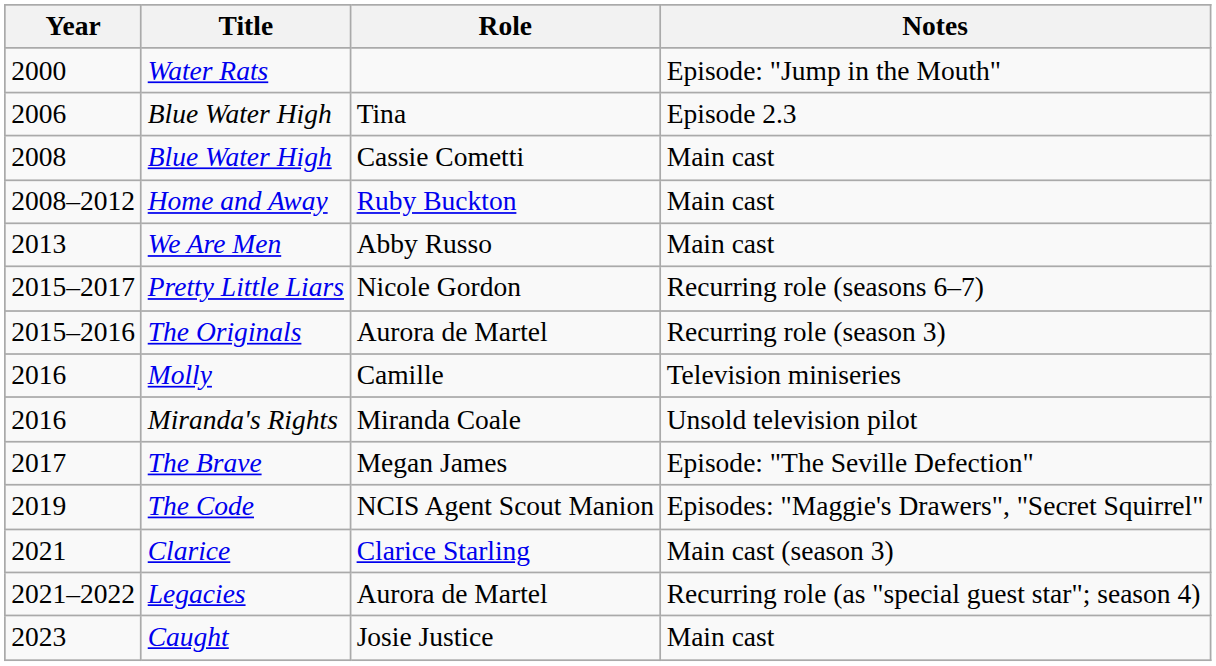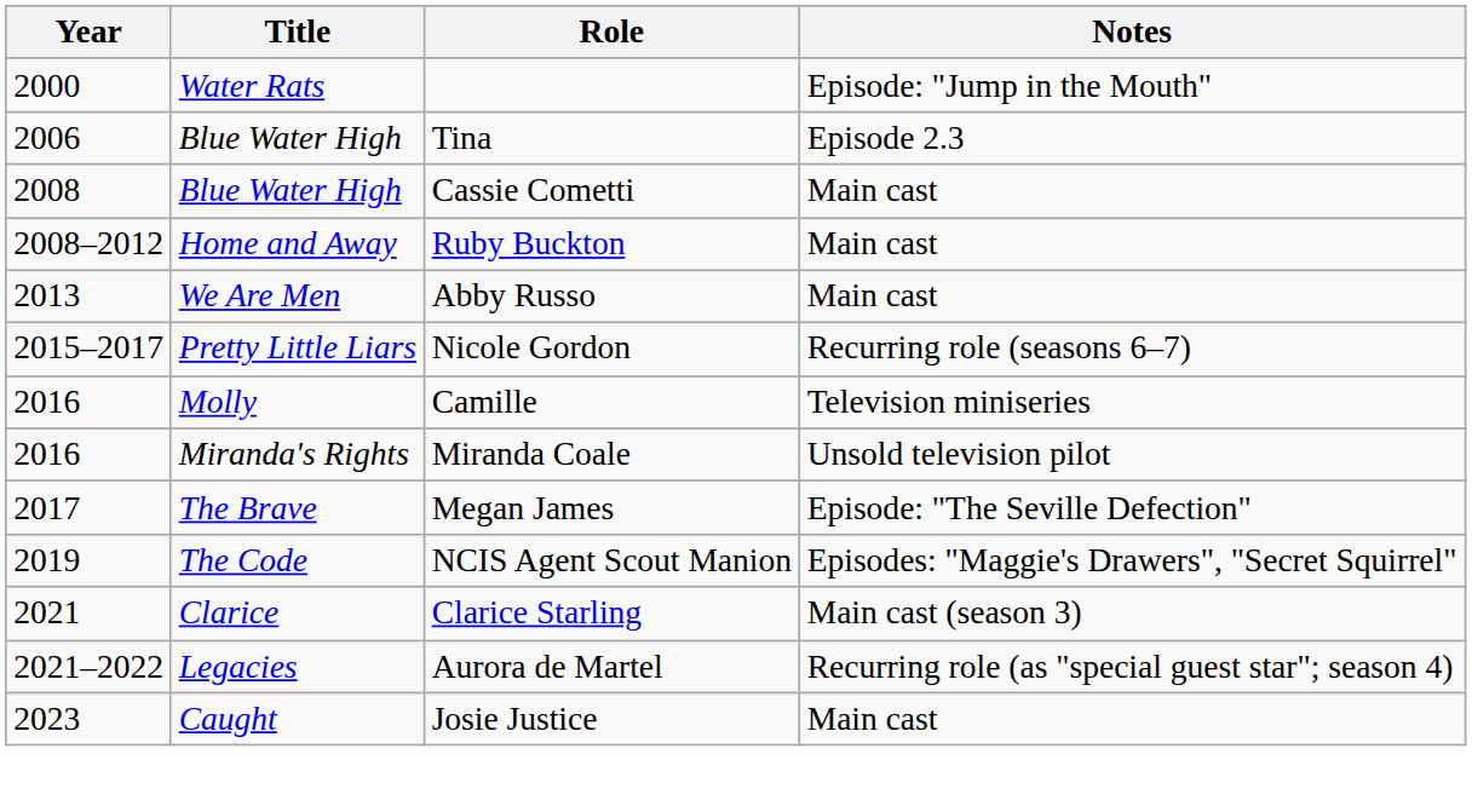- row: 2015–2016 | The Originals | Aurora de Martel | Recurring role (season 3)
